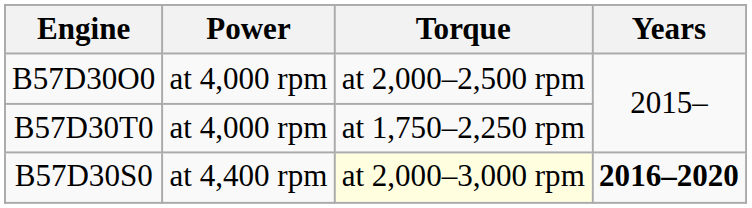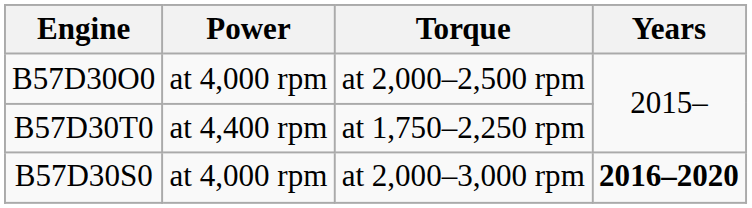B57D30T0 | Power: at 4,000 rpm -> at 4,400 rpm
B57D30S0 | Power: at 4,400 rpm -> at 4,000 rpm
B57D30S0 | Torque: lightyellow background -> no background
